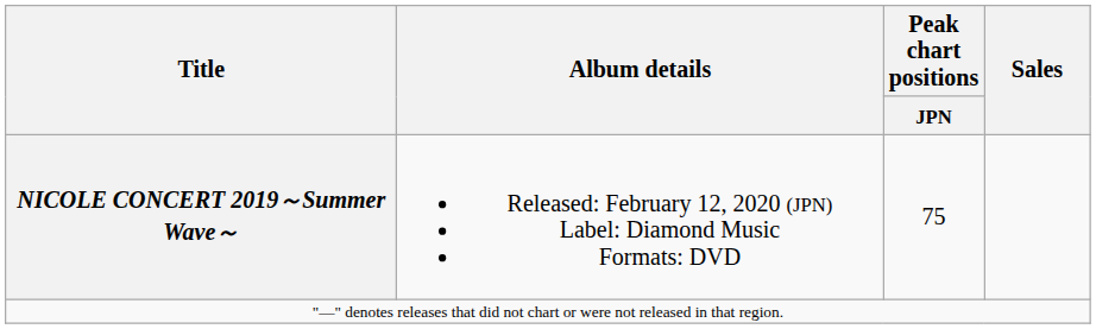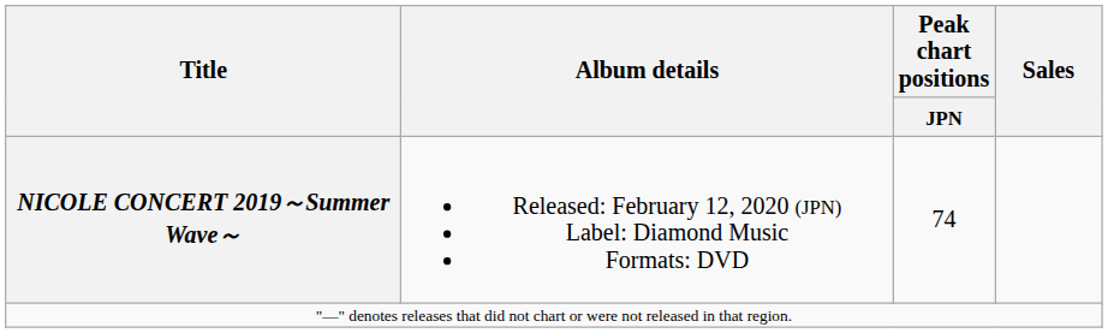NICOLE CONCERT 2019～Summer Wave～ | Peak chart positions / JPN: 75 -> 74
